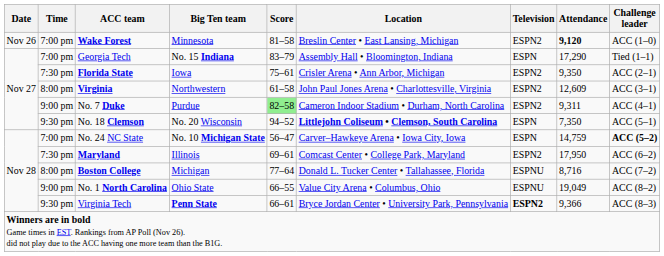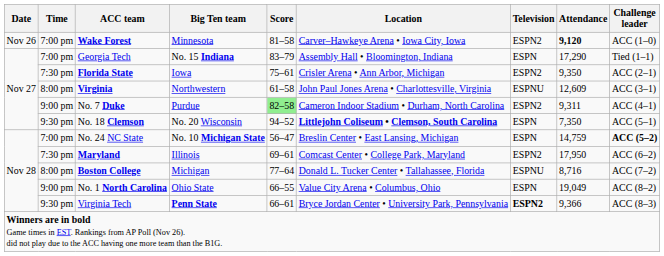Wake Forest | Location: Breslin Center • East Lansing, Michigan -> Carver–Hawkeye Arena • Iowa City, Iowa
Virginia | Television: ESPN2 -> ESPNU
No. 24 NC State | Location: Carver–Hawkeye Arena • Iowa City, Iowa -> Breslin Center • East Lansing, Michigan
No. 1 North Carolina | Television: ESPNU -> ESPN
